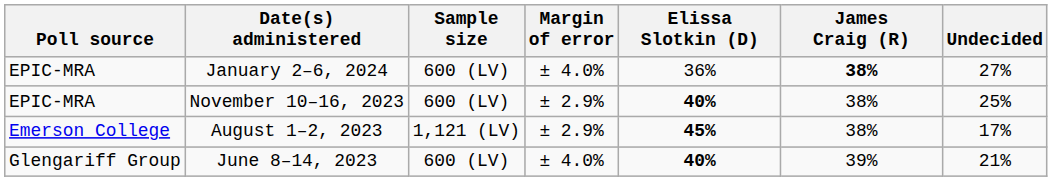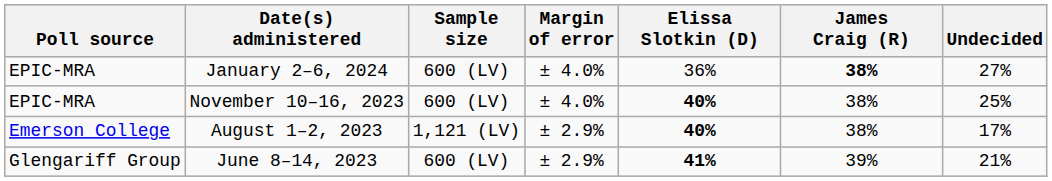November 10–16, 2023 | Margin of error: ± 2.9% -> ± 4.0%
August 1–2, 2023 | Elissa Slotkin (D): 45% -> 40%
June 8–14, 2023 | Margin of error: ± 4.0% -> ± 2.9%
June 8–14, 2023 | Elissa Slotkin (D): 40% -> 41%
